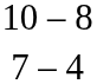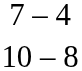rows swapped: 7 – 4 <-> 10 – 8
